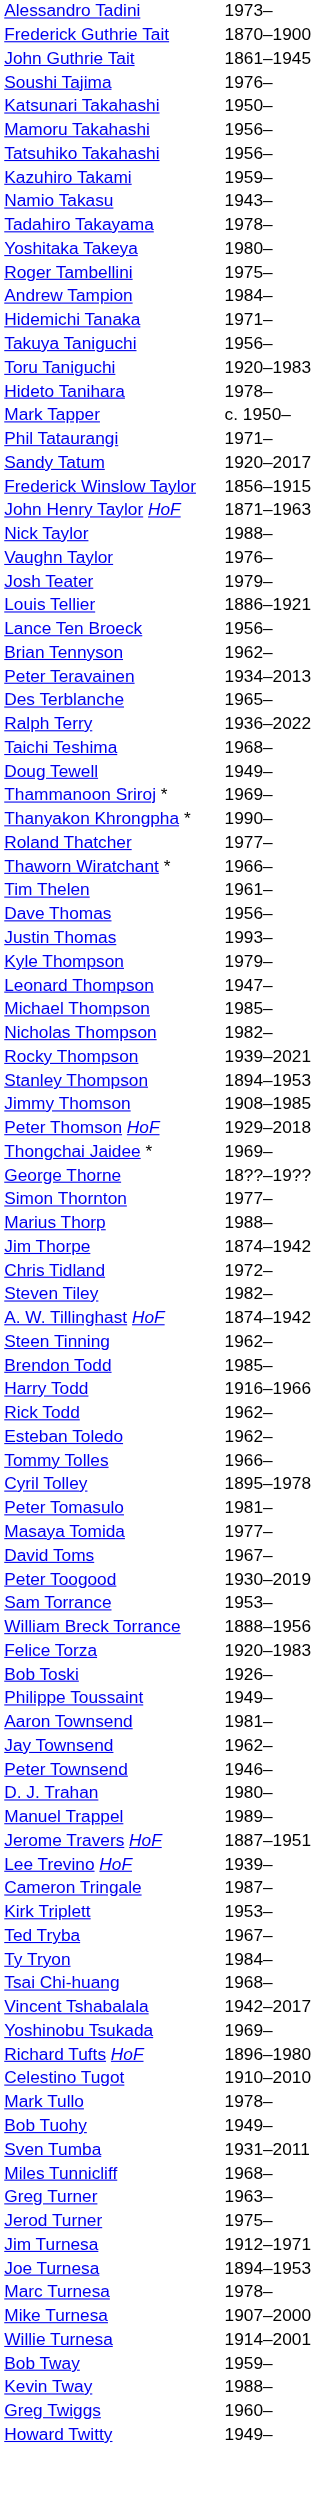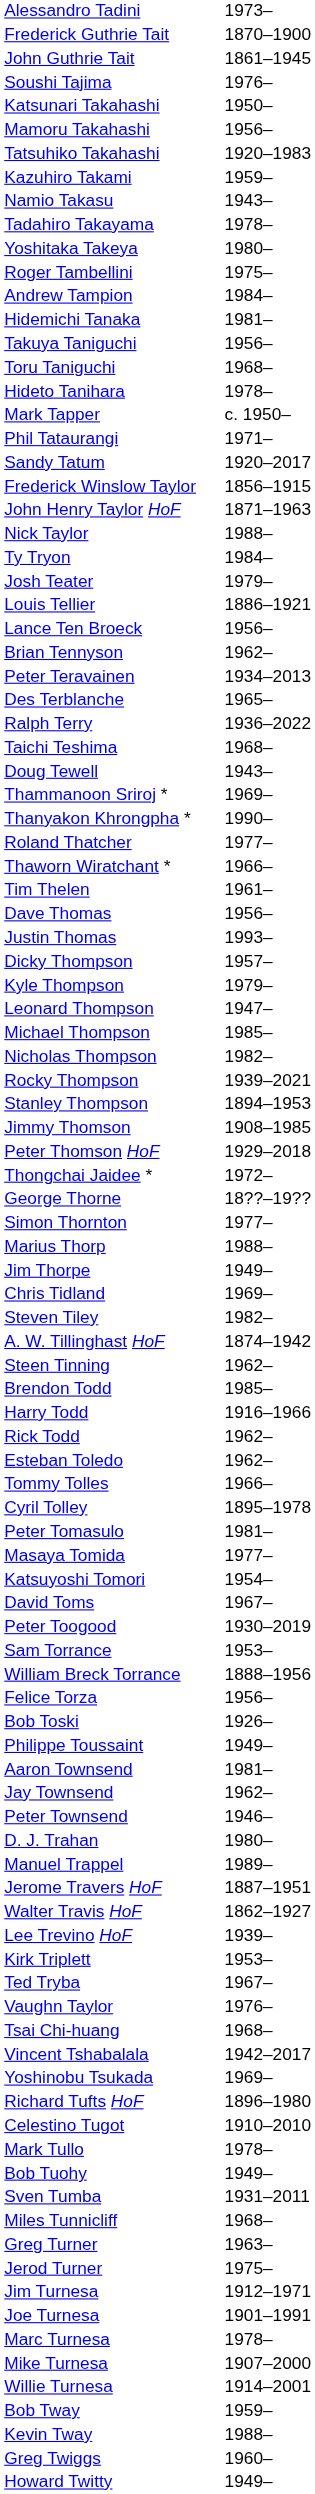Tatsuhiko Takahashi | column 2: 1956– -> 1920–1983
Hidemichi Tanaka | column 2: 1971– -> 1981–
Toru Taniguchi | column 2: 1920–1983 -> 1968–
rows swapped: Vaughn Taylor <-> Ty Tryon
Doug Tewell | column 2: 1949– -> 1943–
+ row: Dicky Thompson | 1957–
Thongchai Jaidee * | column 2: 1969– -> 1972–
Jim Thorpe | column 2: 1874–1942 -> 1949–
Chris Tidland | column 2: 1972– -> 1969–
+ row: Katsuyoshi Tomori | 1954–
Felice Torza | column 2: 1920–1983 -> 1956–
+ row: Walter Travis HoF | 1862–1927
- row: Cameron Tringale | 1987–
Joe Turnesa | column 2: 1894–1953 -> 1901–1991
